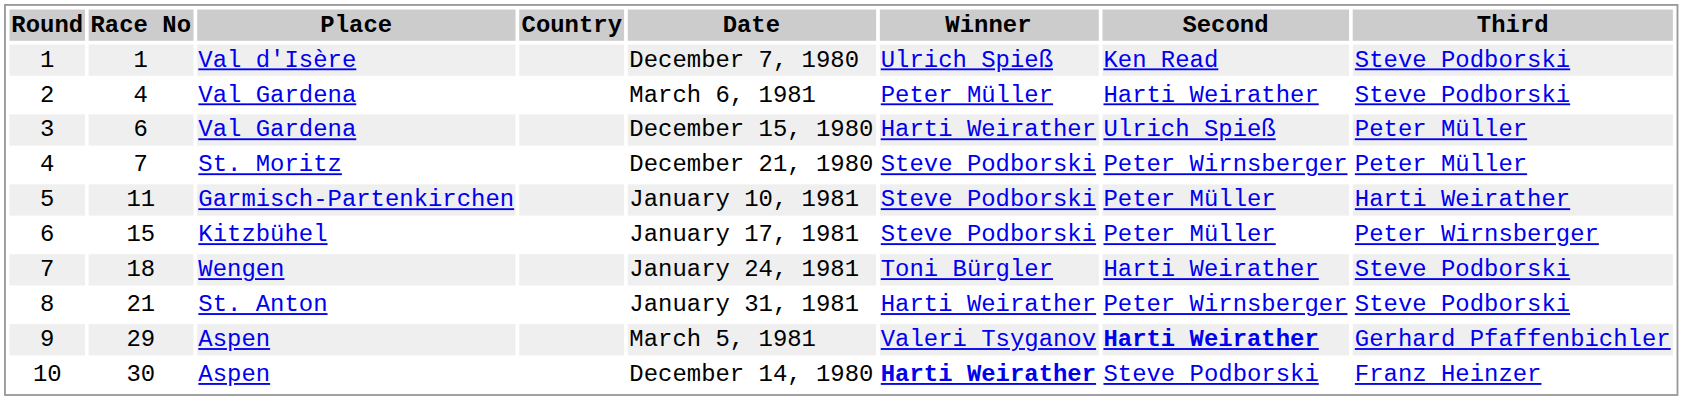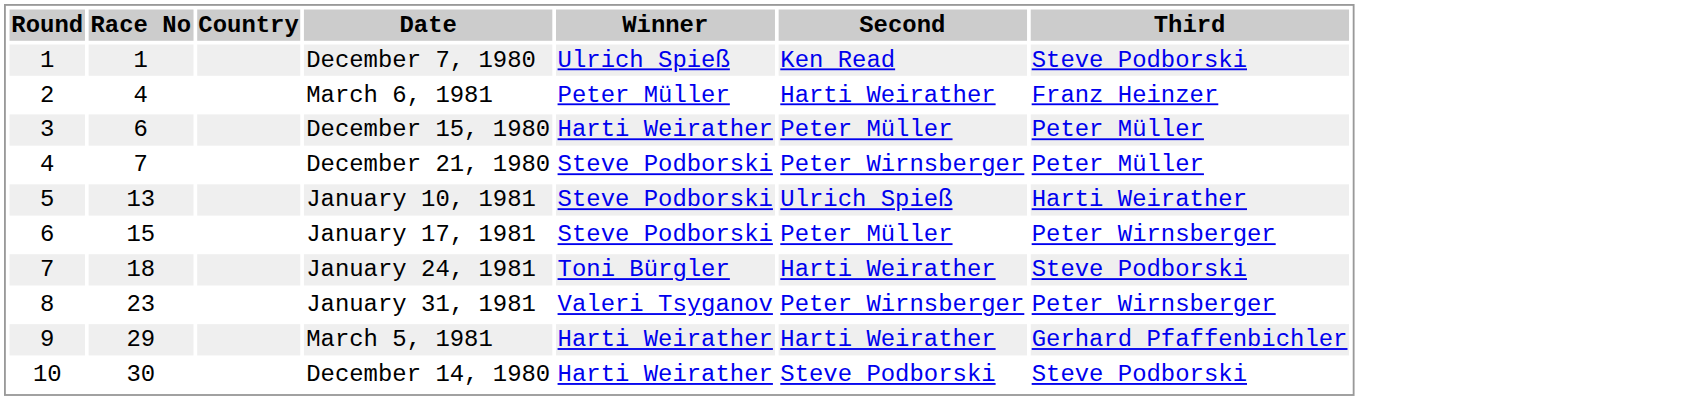- column: Place | Val d'Isère | Val Gardena | Val Gardena | St. Moritz | Garmisch-Partenkirchen | Kitzbühel | Wengen | St. Anton | Aspen | Aspen
2 | Third: Steve Podborski -> Franz Heinzer
3 | Second: Ulrich Spieß -> Peter Müller
5 | Race No: 11 -> 13
5 | Second: Peter Müller -> Ulrich Spieß
8 | Race No: 21 -> 23
8 | Winner: Harti Weirather -> Valeri Tsyganov
8 | Third: Steve Podborski -> Peter Wirnsberger
9 | Winner: Valeri Tsyganov -> Harti Weirather
9 | Second: bold -> normal
10 | Winner: bold -> normal
10 | Third: Franz Heinzer -> Steve Podborski
